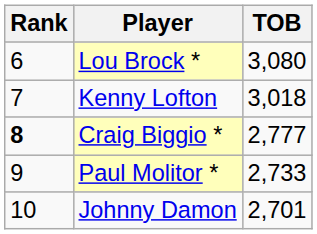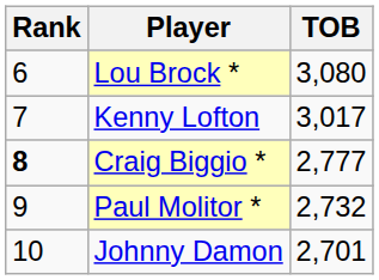Kenny Lofton | TOB: 3,018 -> 3,017
Paul Molitor * | TOB: 2,733 -> 2,732
